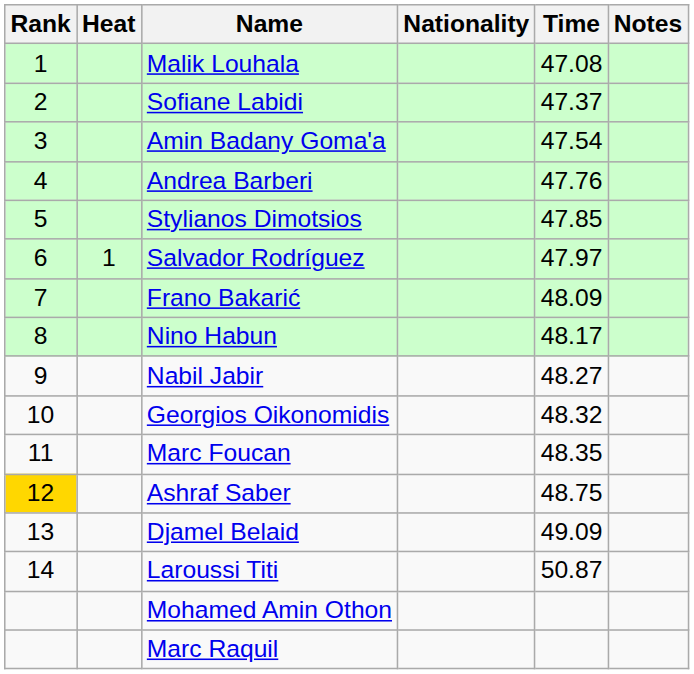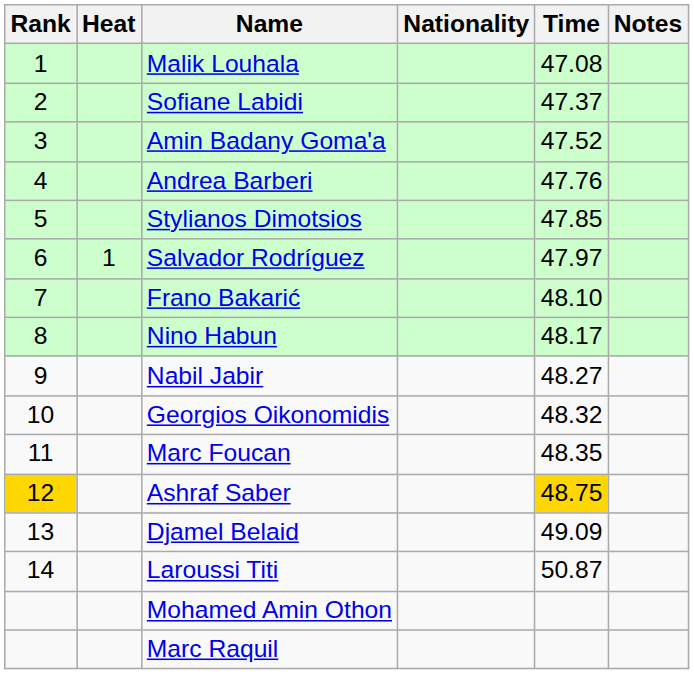Amin Badany Goma'a | Time: 47.54 -> 47.52
Frano Bakarić | Time: 48.09 -> 48.10
Ashraf Saber | Time: no background -> gold background
